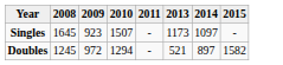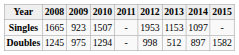+ column: 2012 | 1953 | 998
Singles | 2008: 1645 -> 1665
Singles | 2013: 1173 -> 1153
Doubles | 2009: 972 -> 975
Doubles | 2013: 521 -> 512
